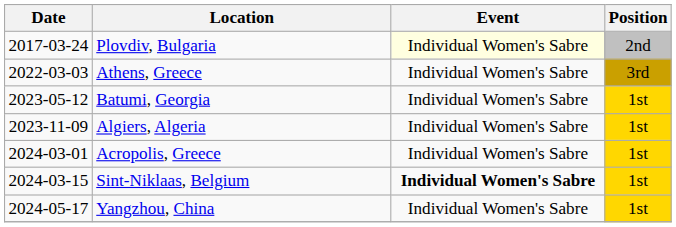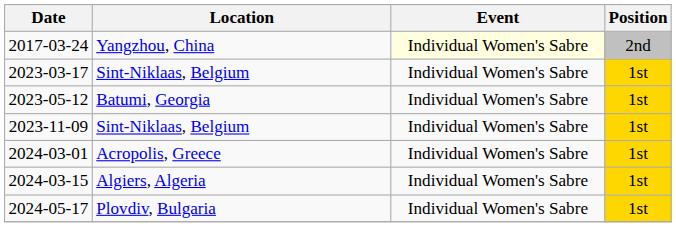2017-03-24 | Location: Plovdiv, Bulgaria -> Yangzhou, China
- row: 2022-03-03 | Athens, Greece | Individual Women's Sabre | 3rd
+ row: 2023-03-17 | Sint-Niklaas, Belgium | Individual Women's Sabre | 1st
2023-11-09 | Location: Algiers, Algeria -> Sint-Niklaas, Belgium
2024-03-15 | Location: Sint-Niklaas, Belgium -> Algiers, Algeria
2024-03-15 | Event: bold -> normal
2024-05-17 | Location: Yangzhou, China -> Plovdiv, Bulgaria
